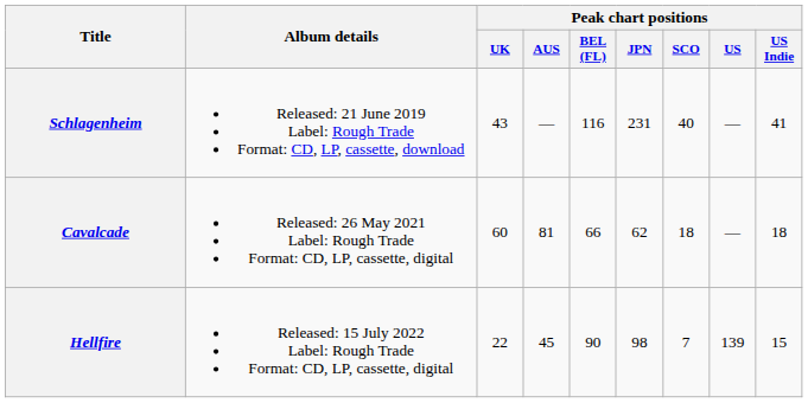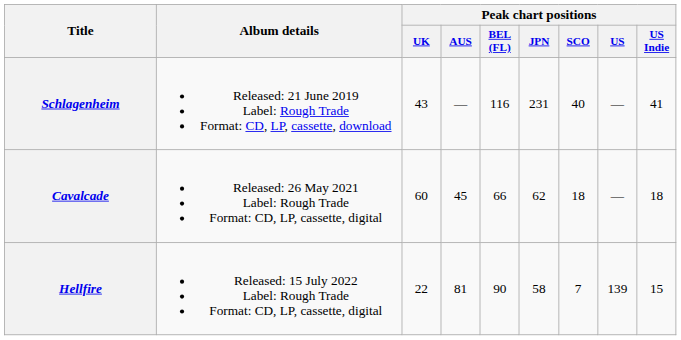Cavalcade | Peak chart positions / AUS: 81 -> 45
Hellfire | Peak chart positions / AUS: 45 -> 81
Hellfire | Peak chart positions / JPN: 98 -> 58
